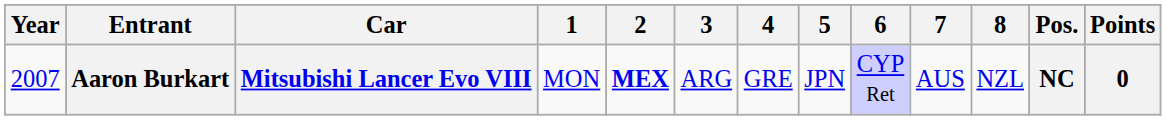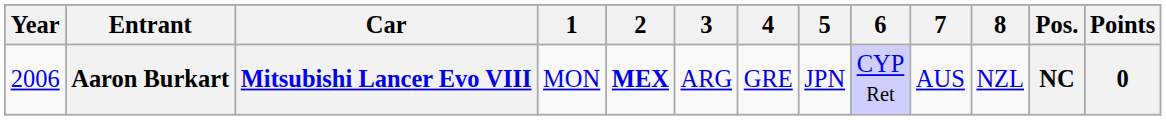Aaron Burkart | Year: 2007 -> 2006
